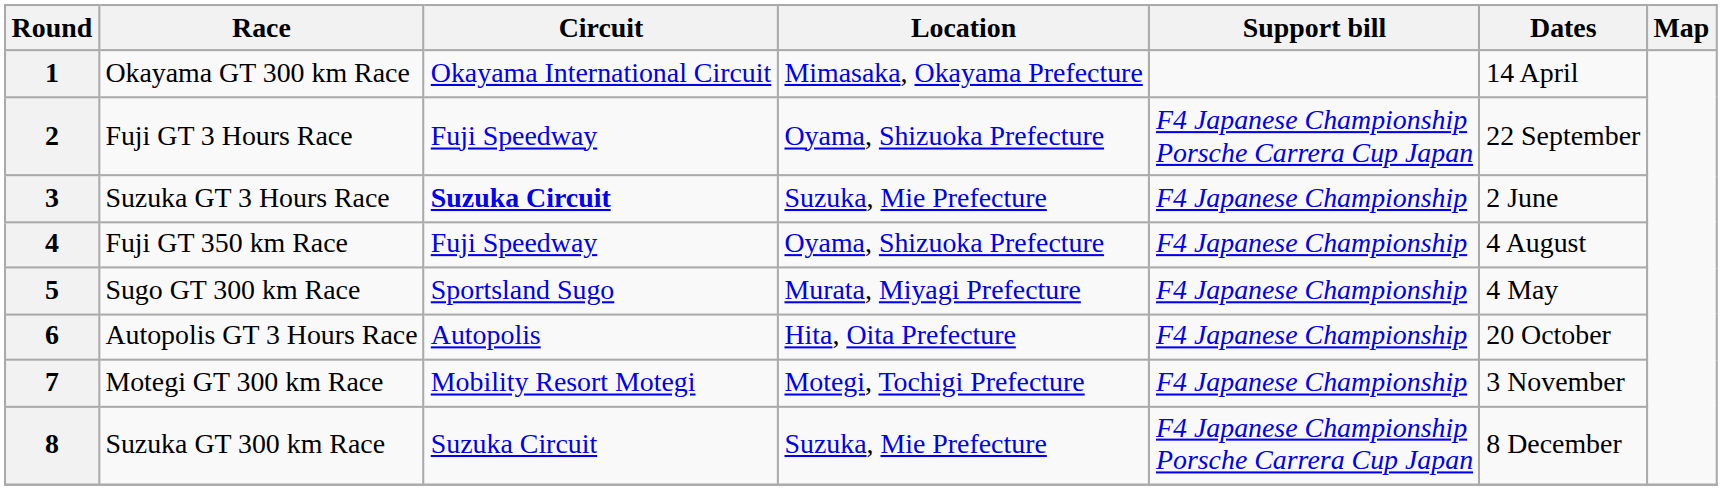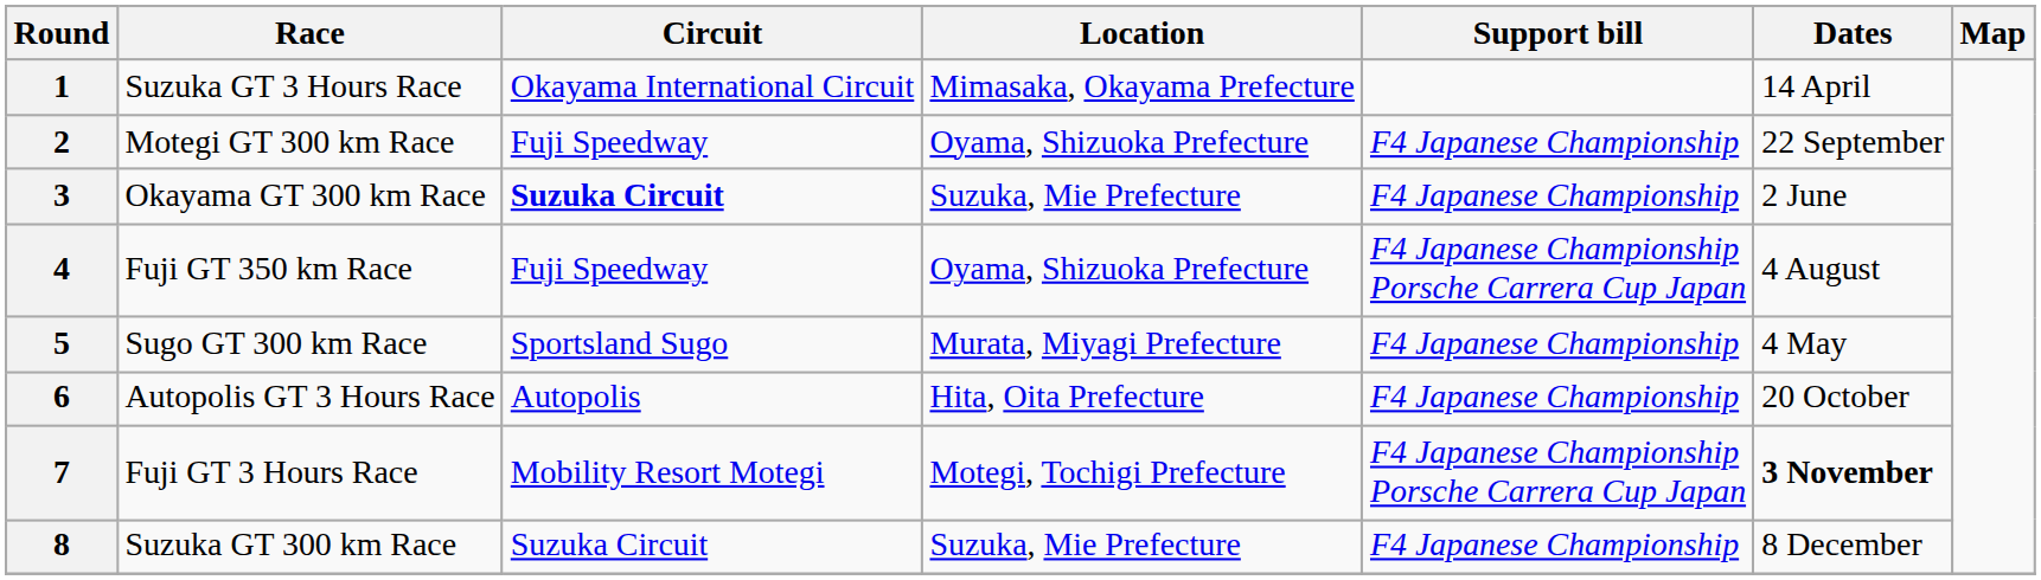1 | Race: Okayama GT 300 km Race -> Suzuka GT 3 Hours Race
2 | Race: Fuji GT 3 Hours Race -> Motegi GT 300 km Race
2 | Support bill: F4 Japanese Championship Porsche Carrera Cup Japan -> F4 Japanese Championship
3 | Race: Suzuka GT 3 Hours Race -> Okayama GT 300 km Race
4 | Support bill: F4 Japanese Championship -> F4 Japanese Championship Porsche Carrera Cup Japan
7 | Race: Motegi GT 300 km Race -> Fuji GT 3 Hours Race
7 | Support bill: F4 Japanese Championship -> F4 Japanese Championship Porsche Carrera Cup Japan
7 | Dates: normal -> bold
8 | Support bill: F4 Japanese Championship Porsche Carrera Cup Japan -> F4 Japanese Championship
